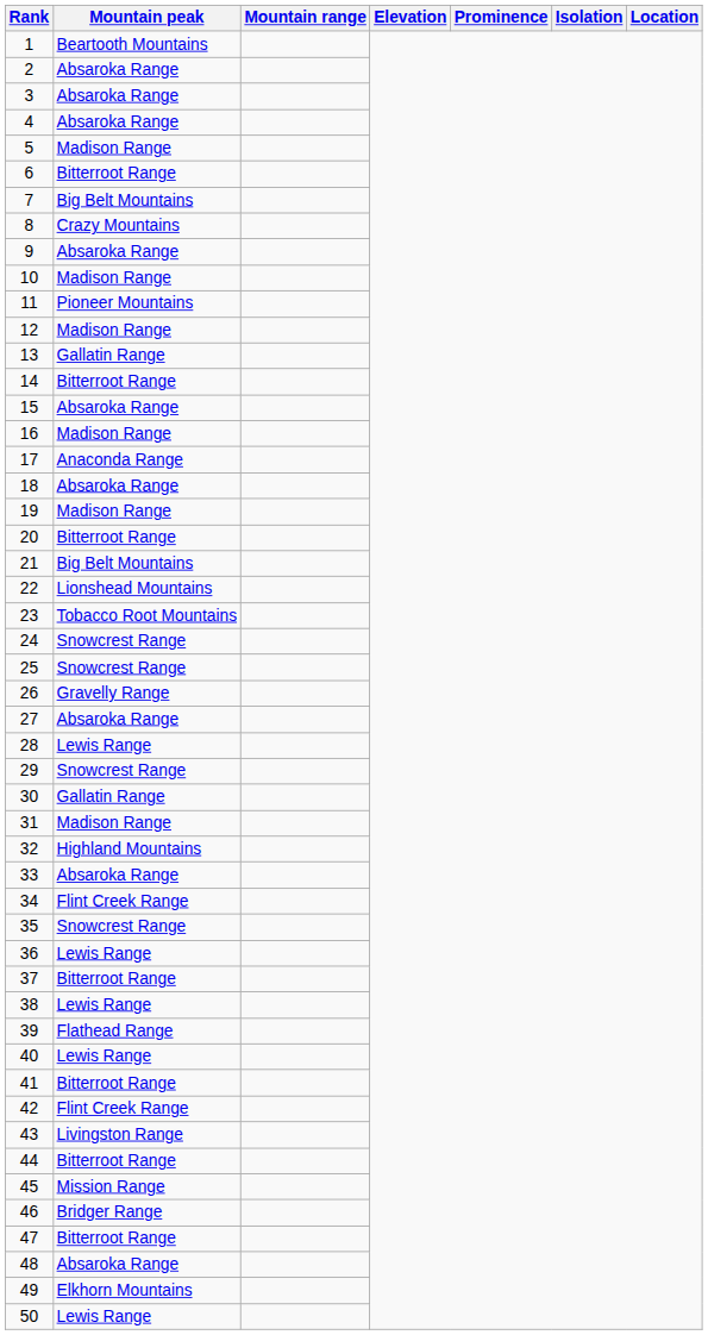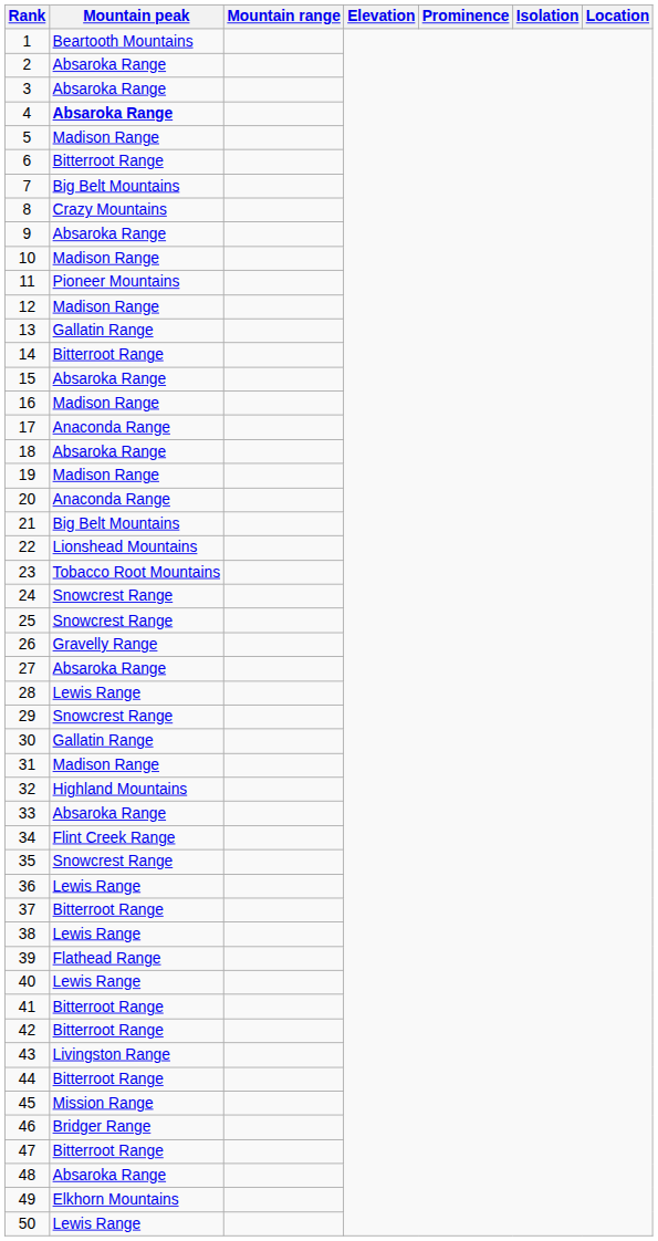4 | Mountain peak: normal -> bold
20 | Mountain peak: Bitterroot Range -> Anaconda Range
42 | Mountain peak: Flint Creek Range -> Bitterroot Range
